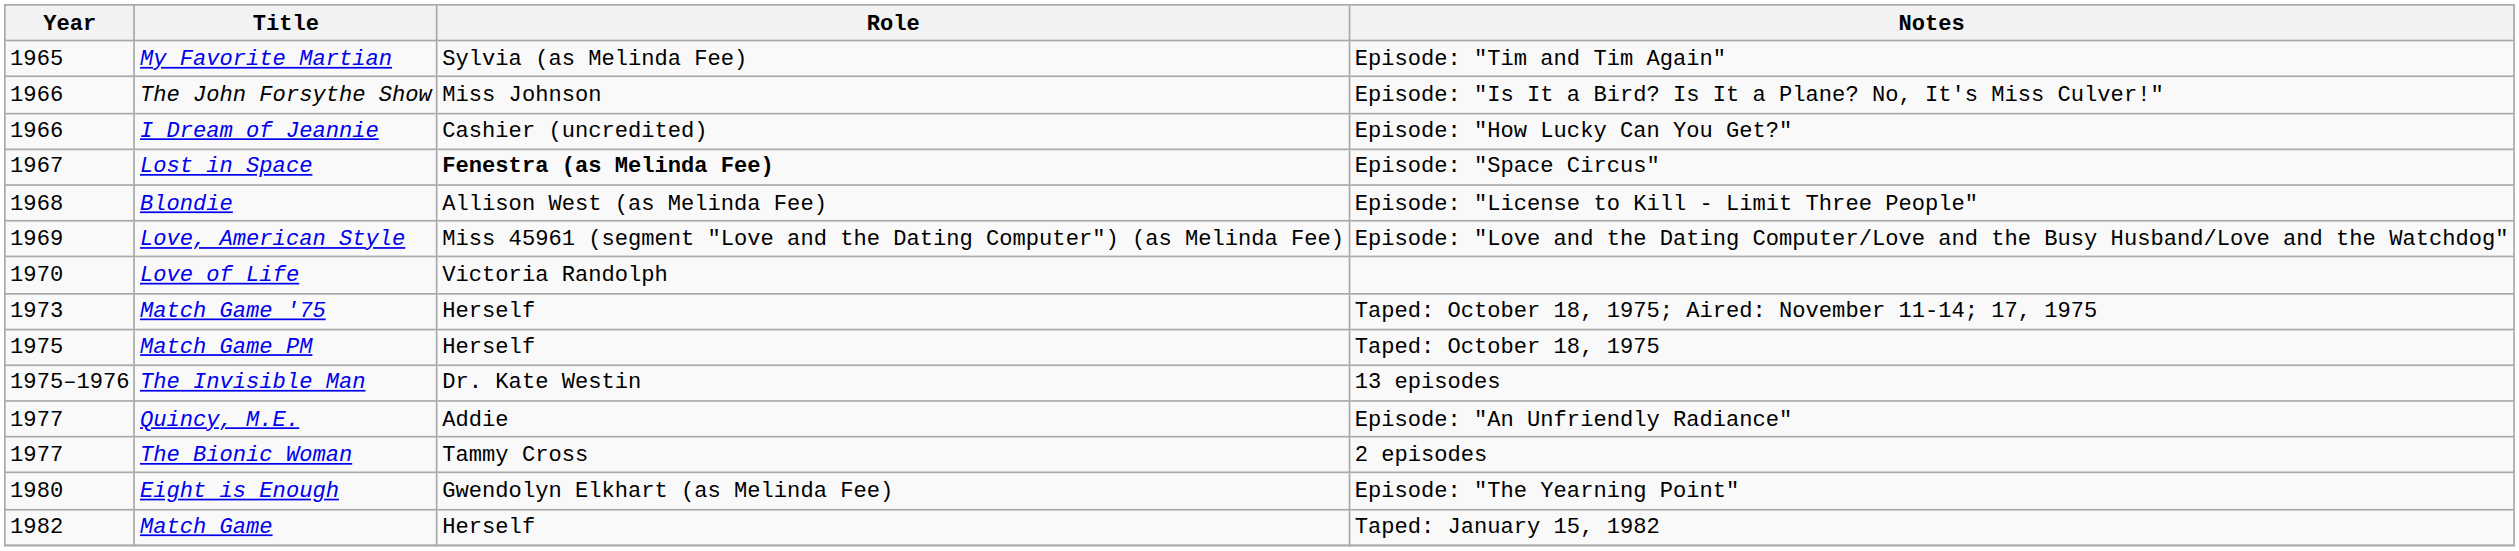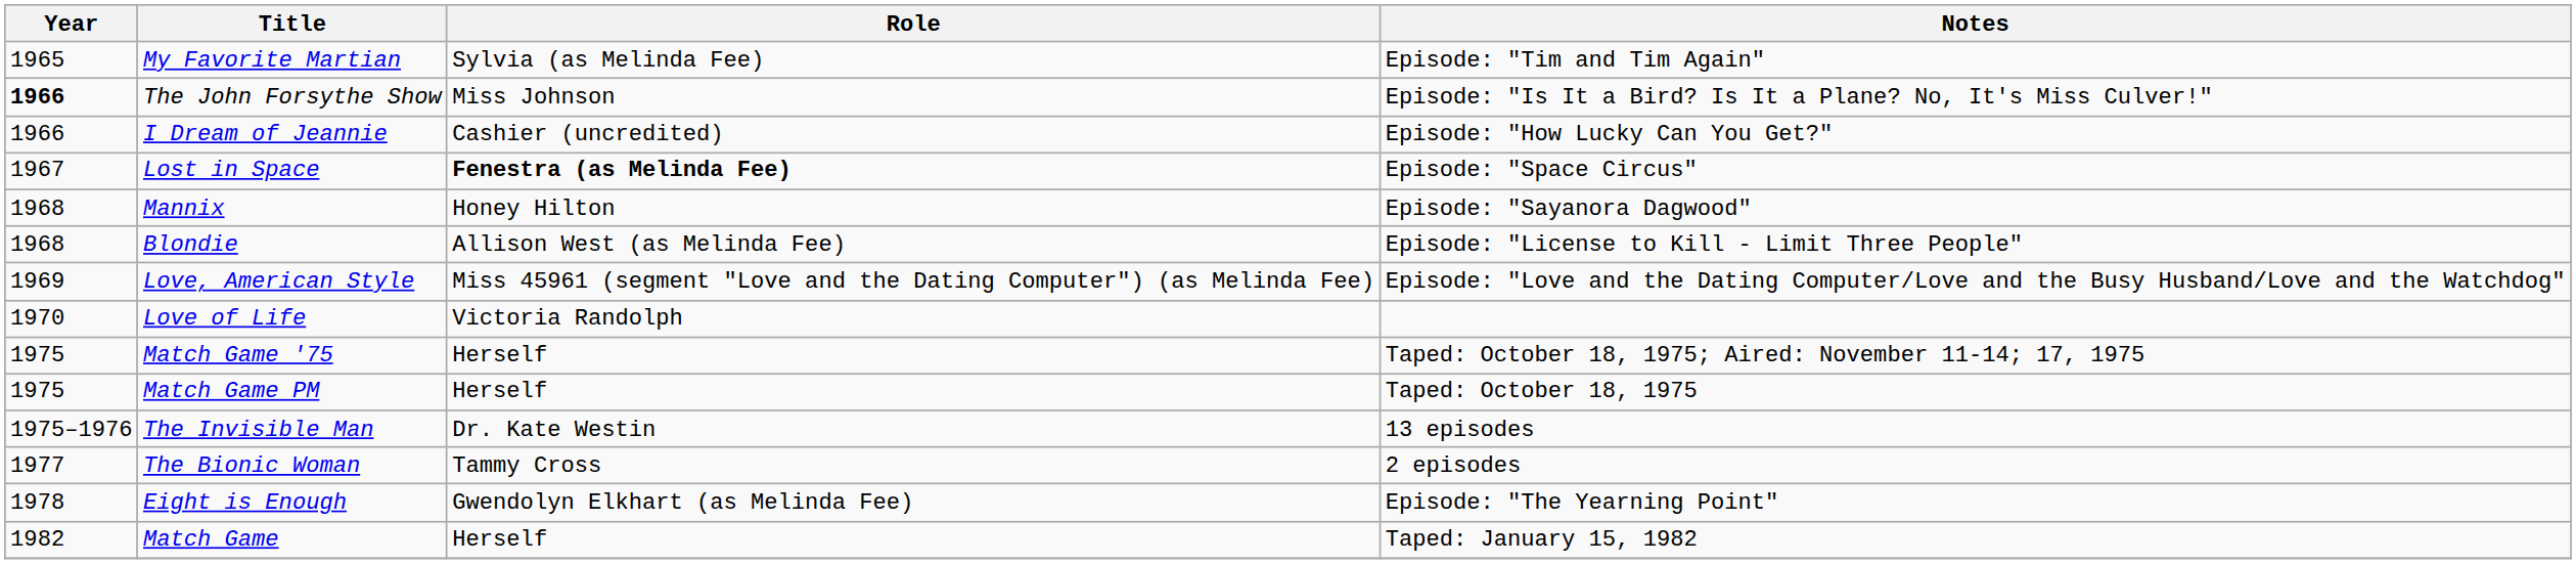The John Forsythe Show | Year: normal -> bold
+ row: 1968 | Mannix | Honey Hilton | Episode: "Sayanora Dagwood"
Match Game '75 | Year: 1973 -> 1975
- row: 1977 | Quincy, M.E. | Addie | Episode: "An Unfriendly Radiance"
Eight is Enough | Year: 1980 -> 1978
